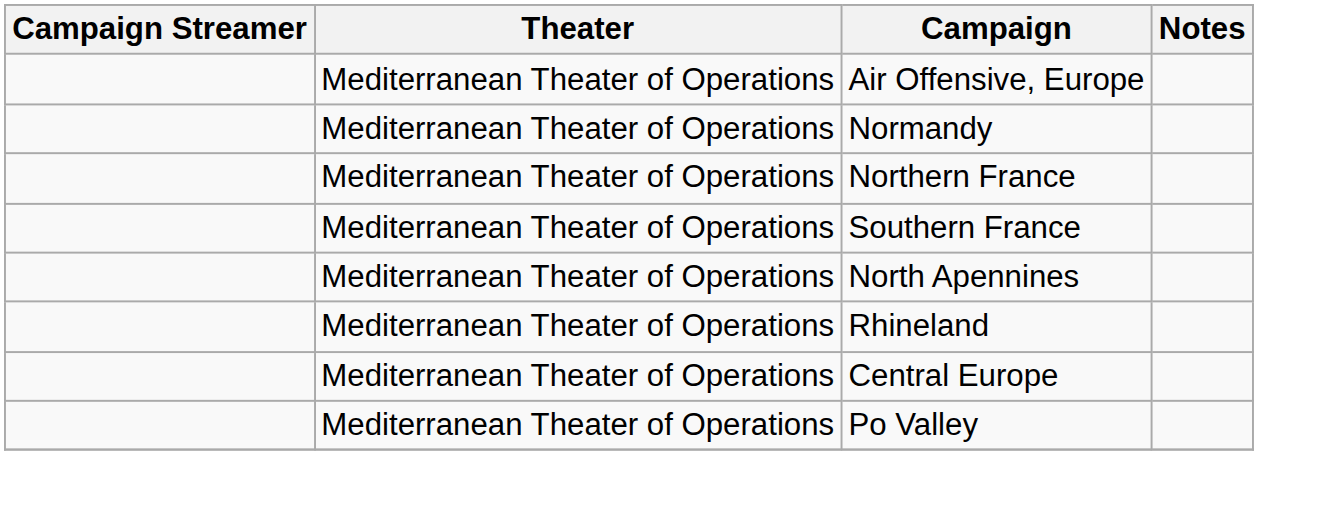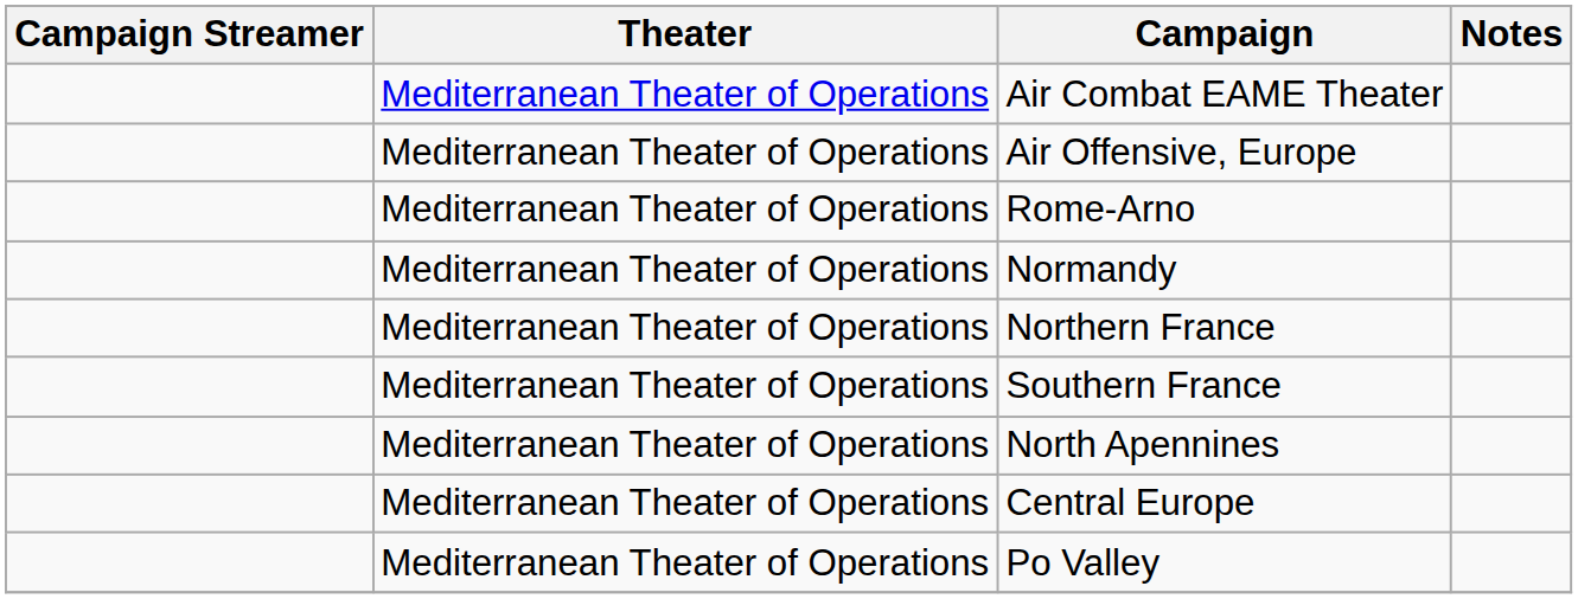+ row: Mediterranean Theater of Operations | Air Combat EAME Theater
+ row: Mediterranean Theater of Operations | Rome-Arno
- row: Mediterranean Theater of Operations | Rhineland
